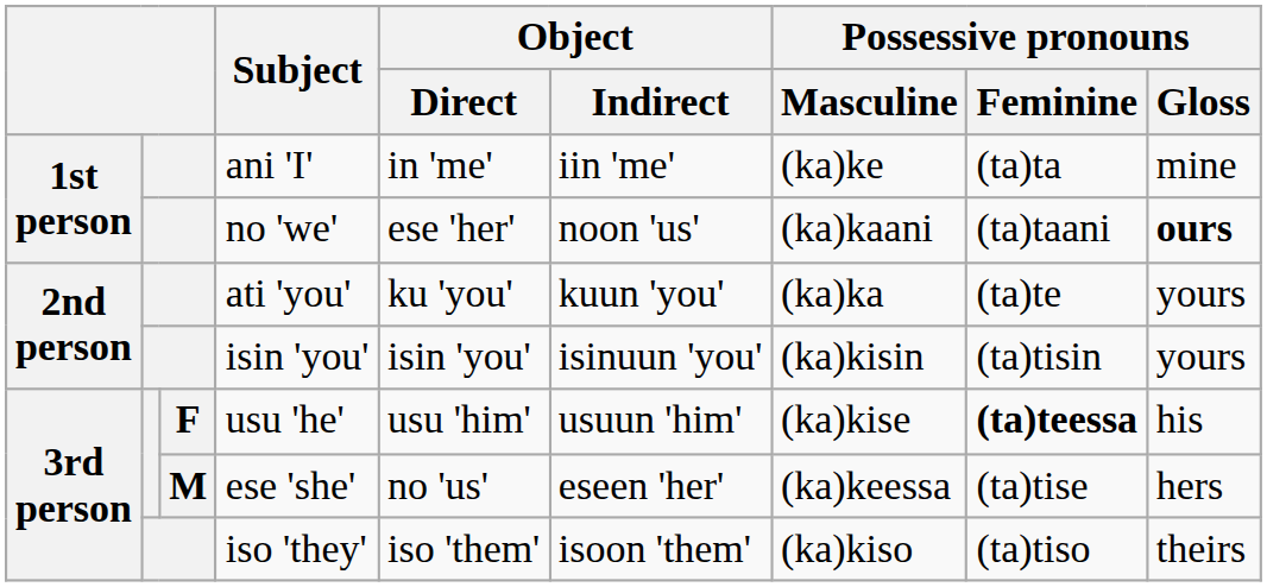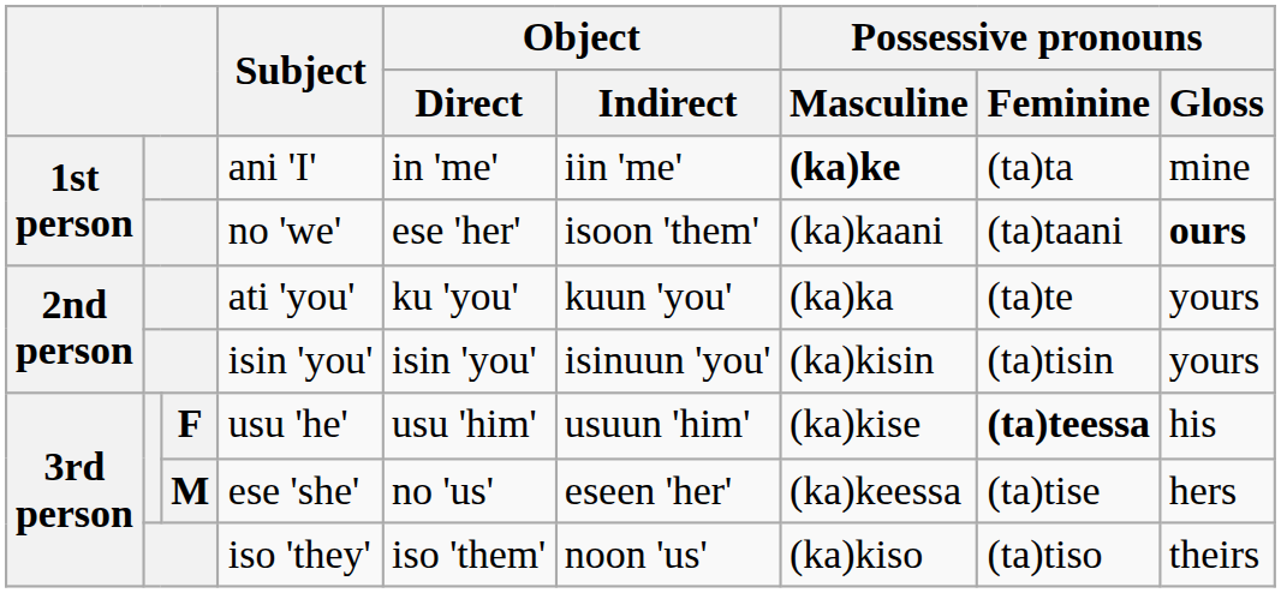ani 'I' | Possessive pronouns / Masculine: normal -> bold
no 'we' | Object / Indirect: noon 'us' -> isoon 'them'
iso 'they' | Object / Indirect: isoon 'them' -> noon 'us'
